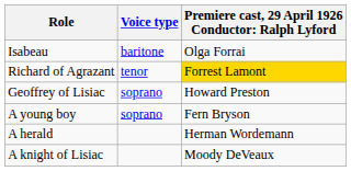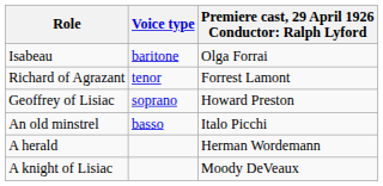Richard of Agrazant | column 3: gold background -> no background
- row: A young boy | soprano | Fern Bryson
+ row: An old minstrel | basso | Italo Picchi
